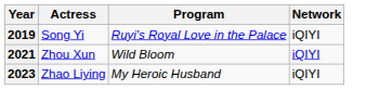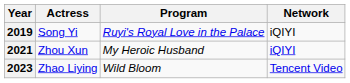2021 | Program: Wild Bloom -> My Heroic Husband
2023 | Program: My Heroic Husband -> Wild Bloom
2023 | Network: iQIYI -> Tencent Video
